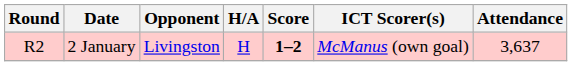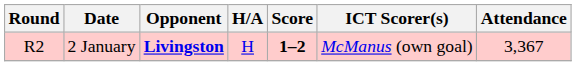2 January | Opponent: normal -> bold
2 January | Attendance: 3,637 -> 3,367
